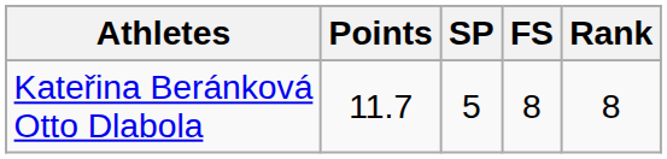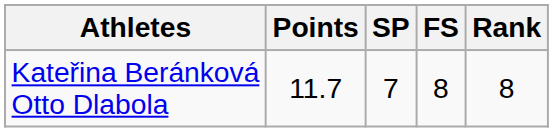Kateřina Beránková Otto Dlabola | SP: 5 -> 7
